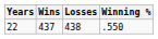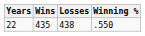22 | Wins: 437 -> 435
